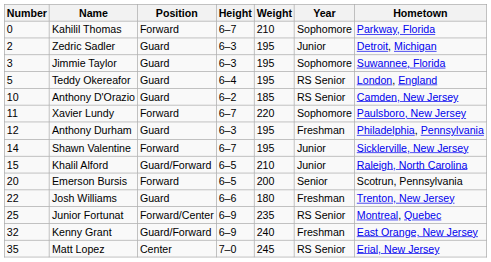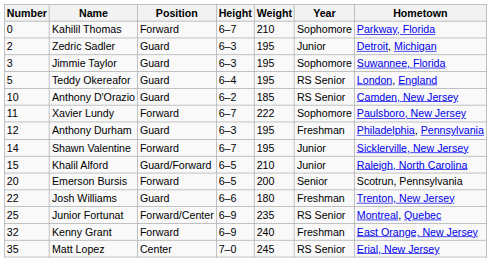Xavier Lundy | Weight: 220 -> 222
Kenny Grant | Position: Guard/Forward -> Forward
